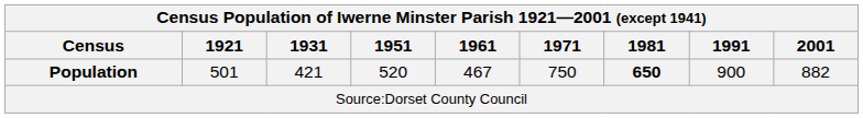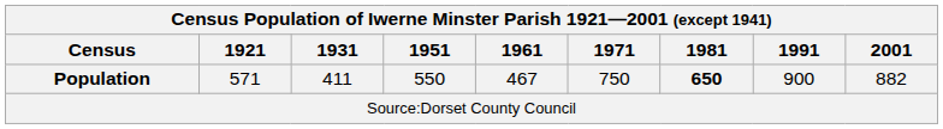Population | 1921: 501 -> 571
Population | 1931: 421 -> 411
Population | 1951: 520 -> 550
